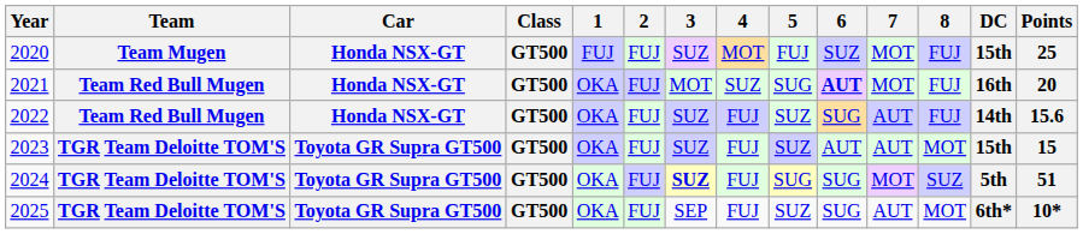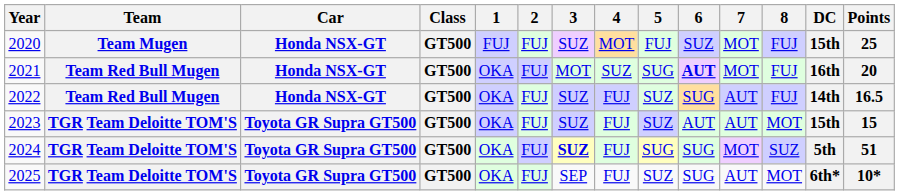2022 | Points: 15.6 -> 16.5
